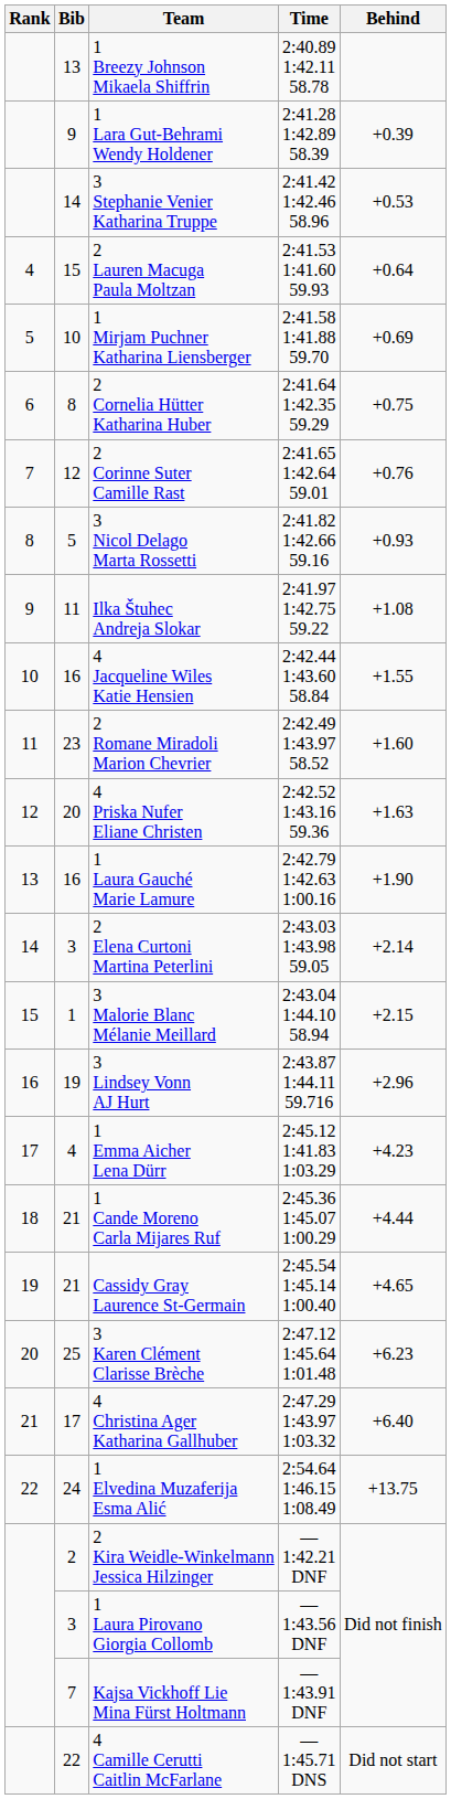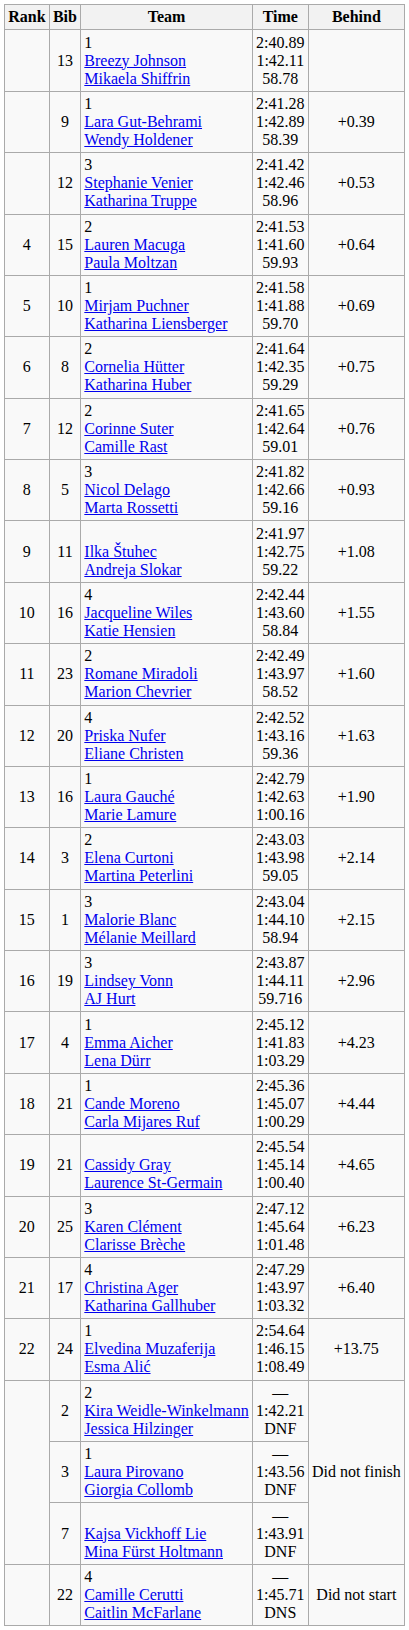3 Stephanie Venier Katharina Truppe | Bib: 14 -> 12
